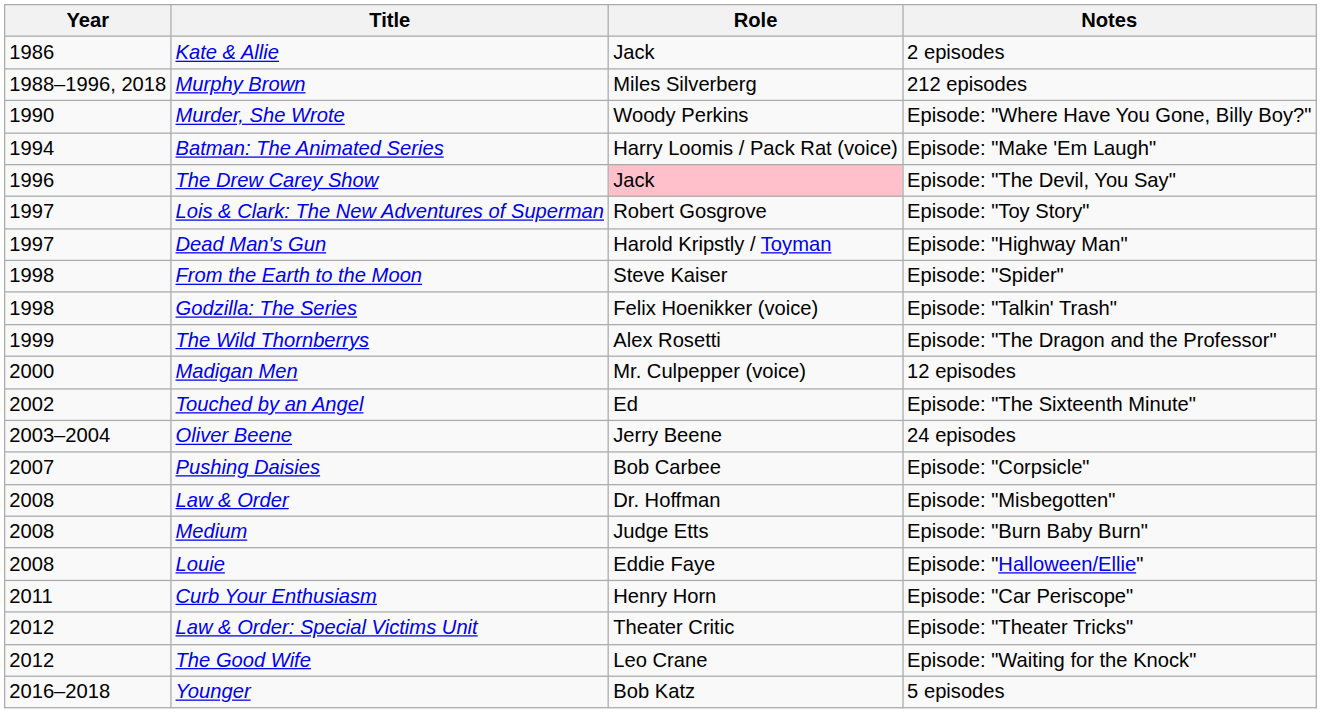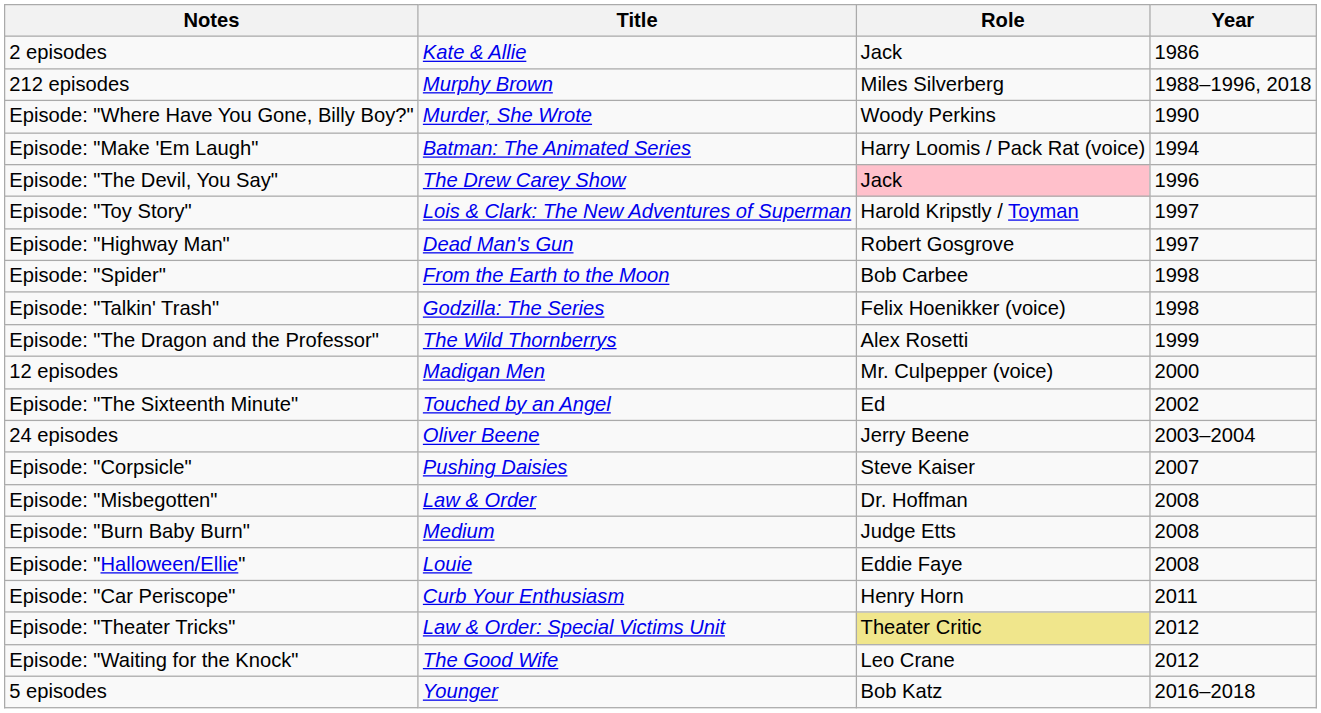columns swapped: Year <-> Notes
Lois & Clark: The New Adventures of Superman | Role: Robert Gosgrove -> Harold Kripstly / Toyman
Dead Man's Gun | Role: Harold Kripstly / Toyman -> Robert Gosgrove
From the Earth to the Moon | Role: Steve Kaiser -> Bob Carbee
Pushing Daisies | Role: Bob Carbee -> Steve Kaiser
Law & Order: Special Victims Unit | Role: no background -> khaki background
